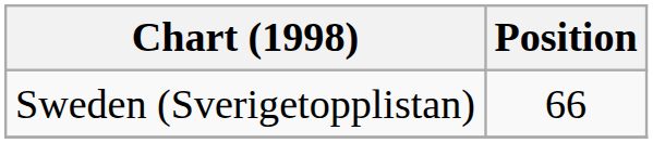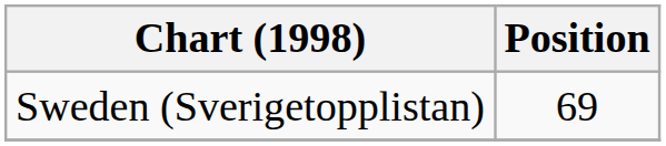Sweden (Sverigetopplistan) | Position: 66 -> 69
